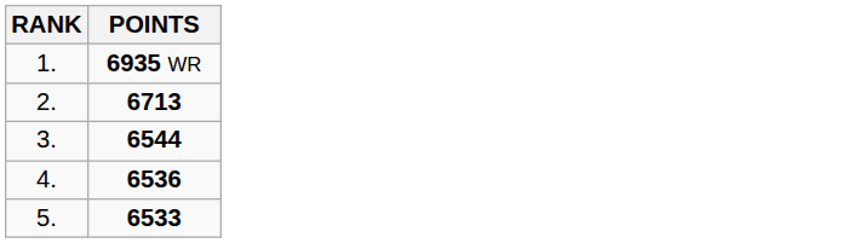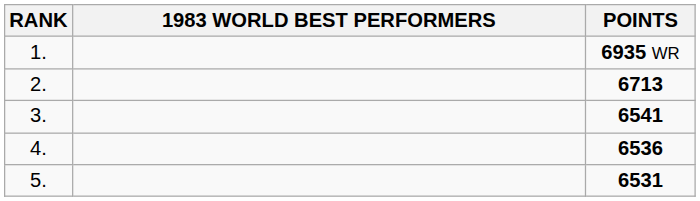+ column: 1983 WORLD BEST PERFORMERS
3. | POINTS: 6544 -> 6541
5. | POINTS: 6533 -> 6531
